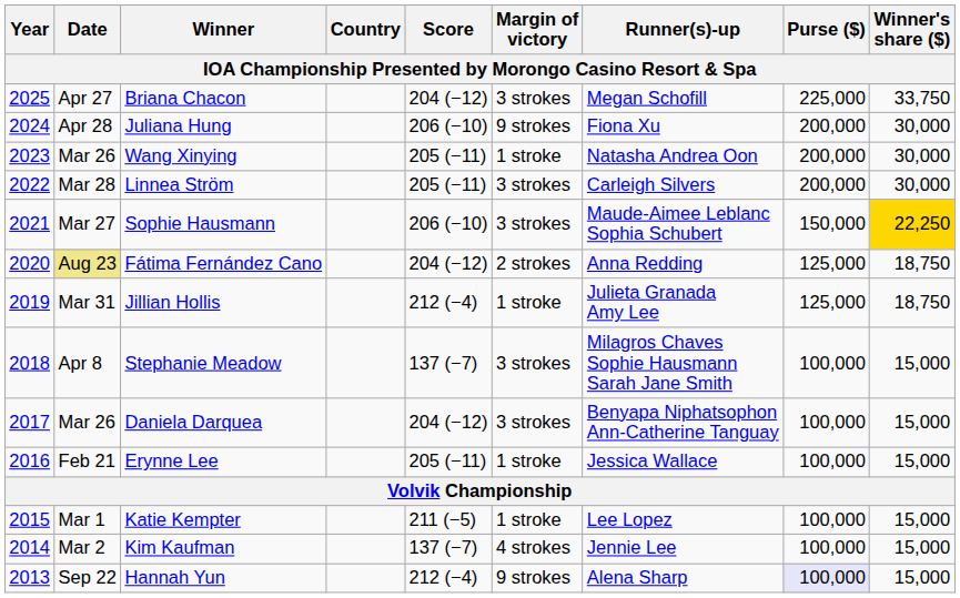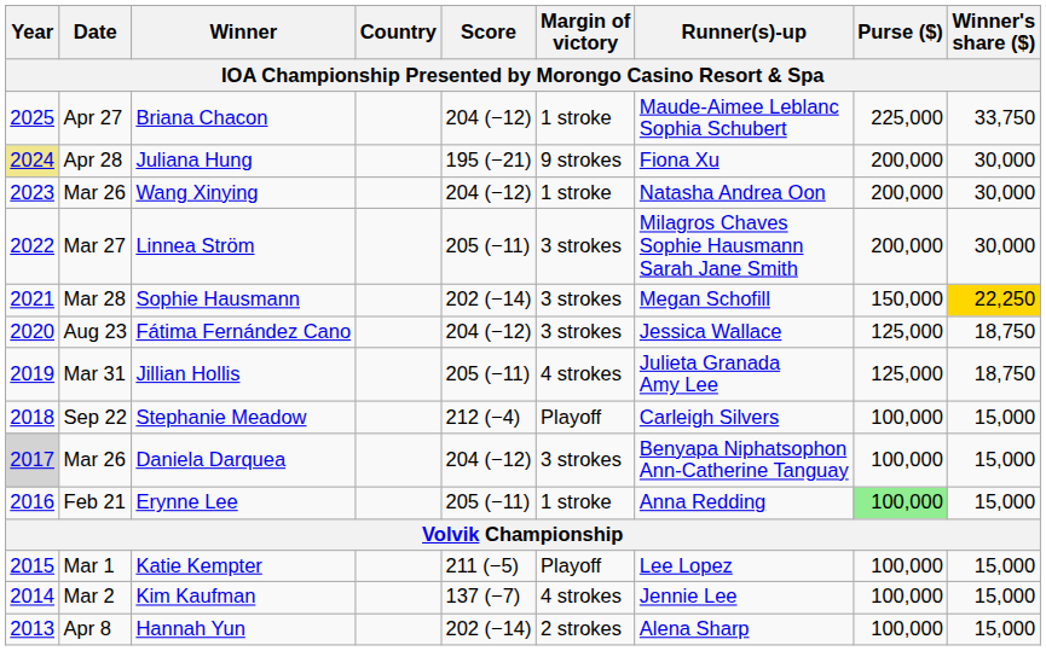Briana Chacon | Margin of victory: 3 strokes -> 1 stroke
Briana Chacon | Runner(s)-up: Megan Schofill -> Maude-Aimee Leblanc Sophia Schubert
Juliana Hung | Year: no background -> khaki background
Juliana Hung | Score: 206 (−10) -> 195 (−21)
Wang Xinying | Score: 205 (−11) -> 204 (−12)
Linnea Ström | Date: Mar 28 -> Mar 27
Linnea Ström | Runner(s)-up: Carleigh Silvers -> Milagros Chaves Sophie Hausmann Sarah Jane Smith
Sophie Hausmann | Date: Mar 27 -> Mar 28
Sophie Hausmann | Score: 206 (−10) -> 202 (−14)
Sophie Hausmann | Runner(s)-up: Maude-Aimee Leblanc Sophia Schubert -> Megan Schofill
Fátima Fernández Cano | Date: khaki background -> no background
Fátima Fernández Cano | Margin of victory: 2 strokes -> 3 strokes
Fátima Fernández Cano | Runner(s)-up: Anna Redding -> Jessica Wallace
Jillian Hollis | Score: 212 (−4) -> 205 (−11)
Jillian Hollis | Margin of victory: 1 stroke -> 4 strokes
Stephanie Meadow | Date: Apr 8 -> Sep 22
Stephanie Meadow | Score: 137 (−7) -> 212 (−4)
Stephanie Meadow | Margin of victory: 3 strokes -> Playoff
Stephanie Meadow | Runner(s)-up: Milagros Chaves Sophie Hausmann Sarah Jane Smith -> Carleigh Silvers
Daniela Darquea | Year: no background -> lightgrey background
Erynne Lee | Runner(s)-up: Jessica Wallace -> Anna Redding
Erynne Lee | Purse ($): no background -> lightgreen background
Katie Kempter | Margin of victory: 1 stroke -> Playoff
Hannah Yun | Date: Sep 22 -> Apr 8
Hannah Yun | Score: 212 (−4) -> 202 (−14)
Hannah Yun | Margin of victory: 9 strokes -> 2 strokes
Hannah Yun | Purse ($): lavender background -> no background
